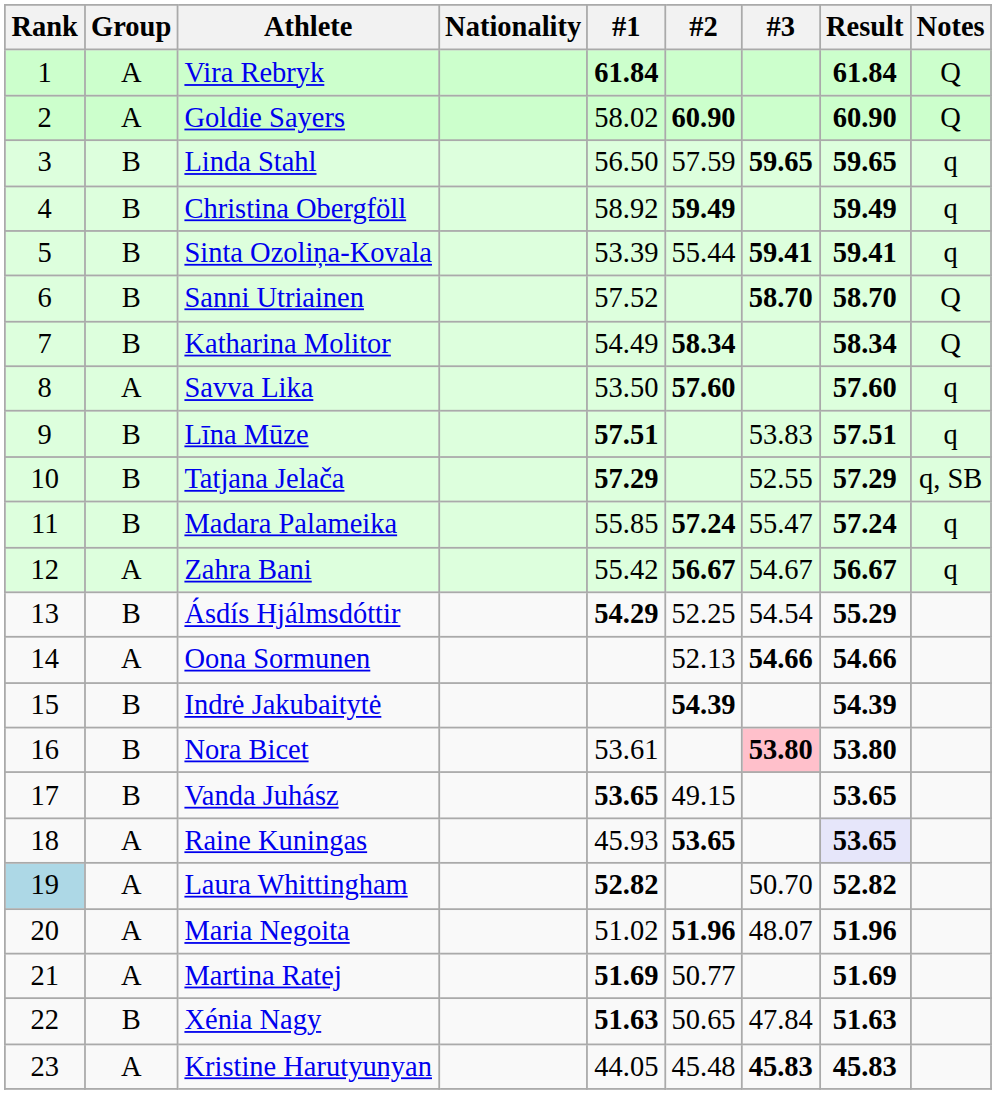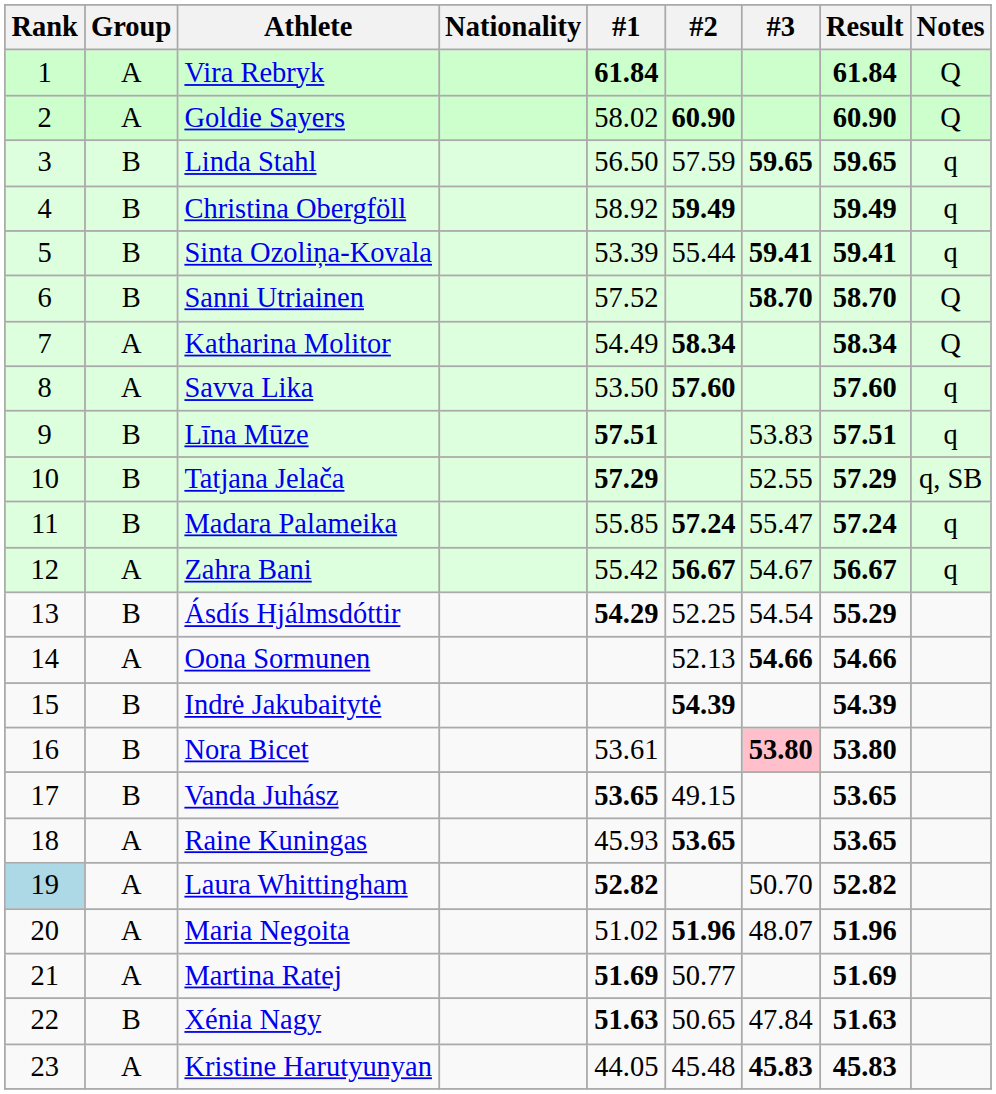Katharina Molitor | Group: B -> A
Raine Kuningas | Result: lavender background -> no background
